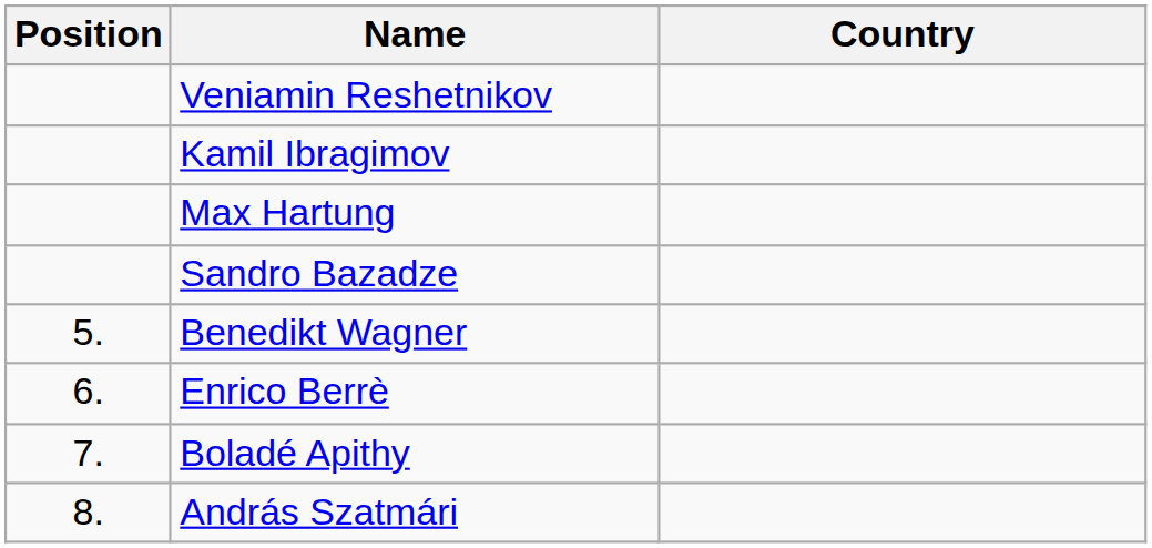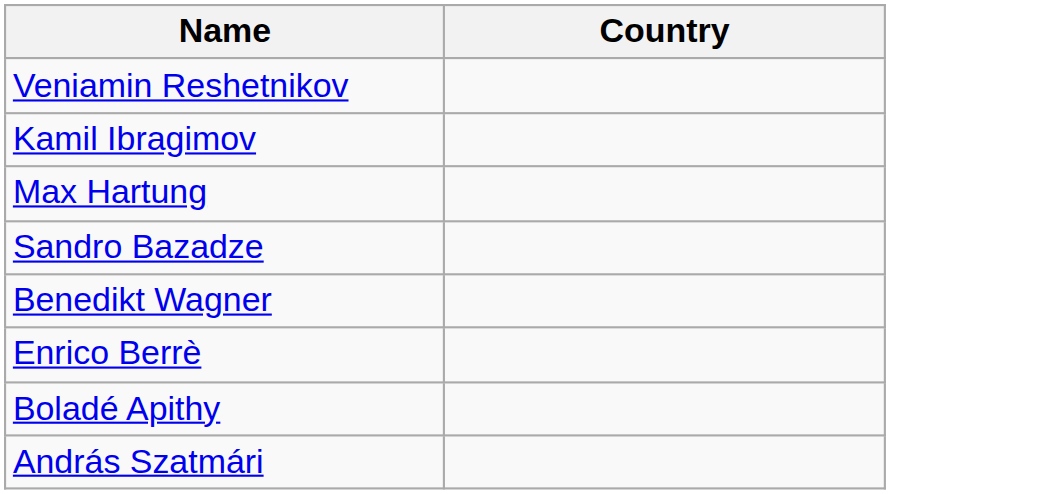- column: Position | 5. | 6. | 7. | 8.
